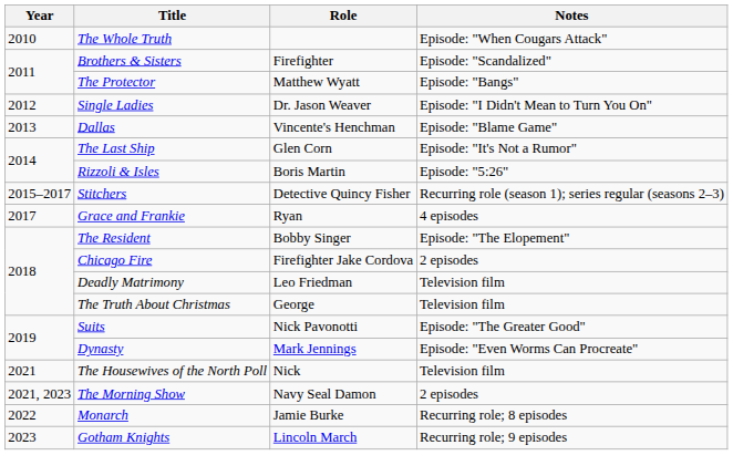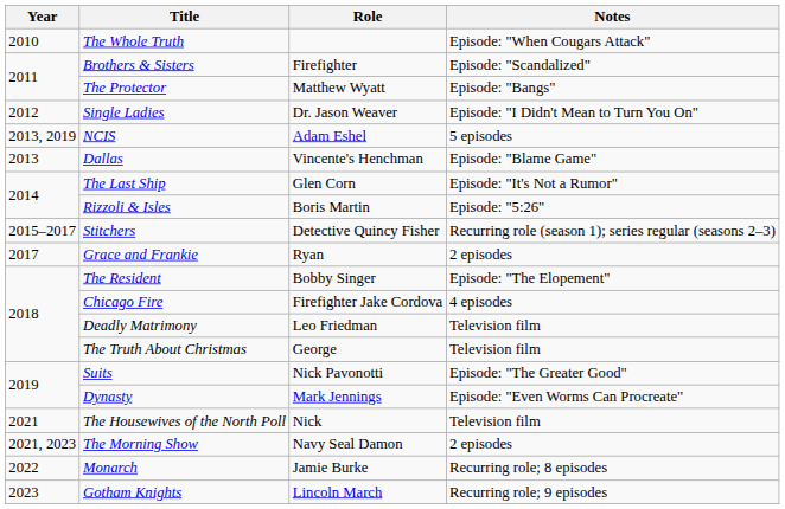+ row: 2013, 2019 | NCIS | Adam Eshel | 5 episodes
Grace and Frankie | Notes: 4 episodes -> 2 episodes
Chicago Fire | Notes: 2 episodes -> 4 episodes
